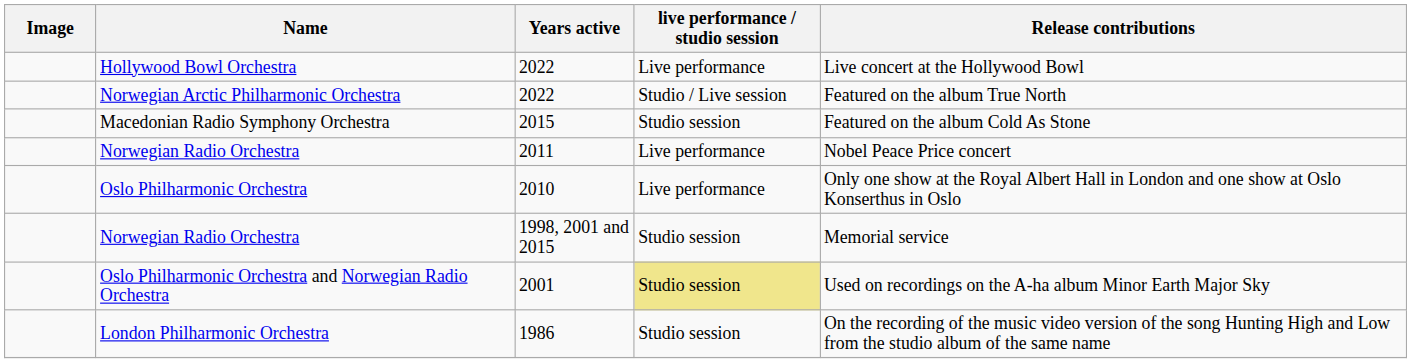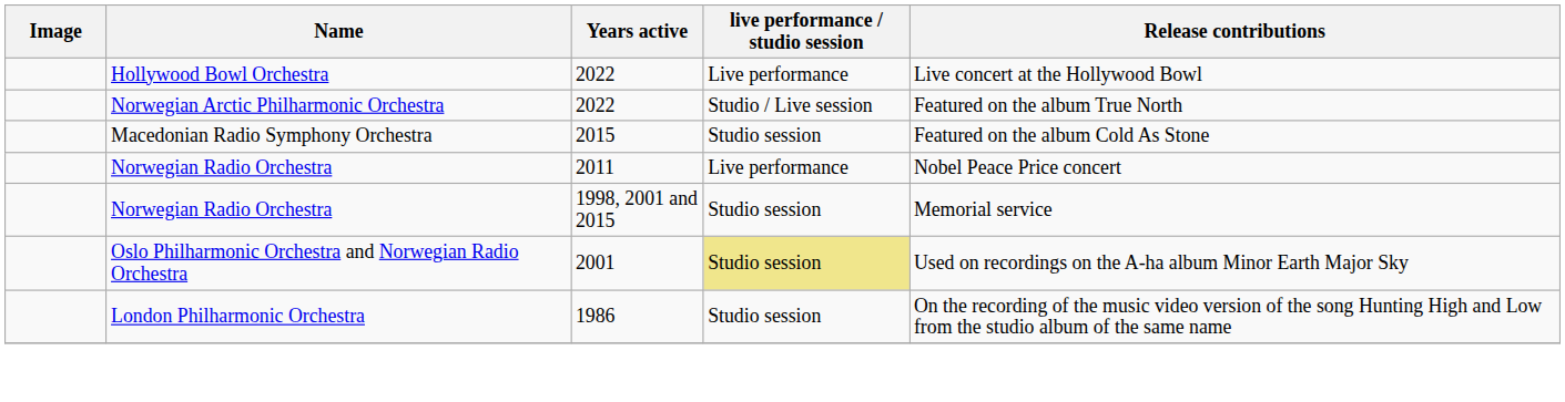- row: Oslo Philharmonic Orchestra | 2010 | Live performance | Only one show at the Royal Albert Hall in London and one show at Oslo Konserthus in Oslo
